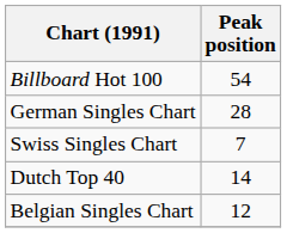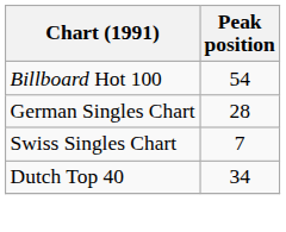Dutch Top 40 | Peak position: 14 -> 34
- row: Belgian Singles Chart | 12
